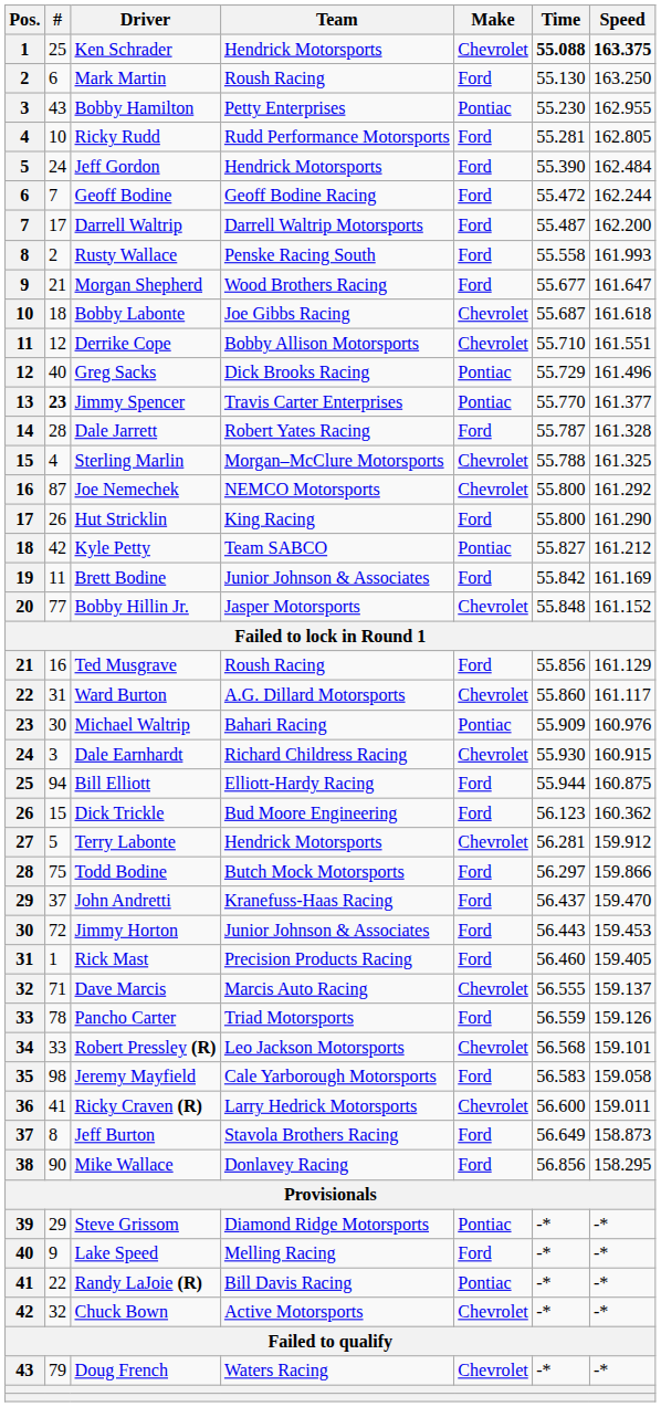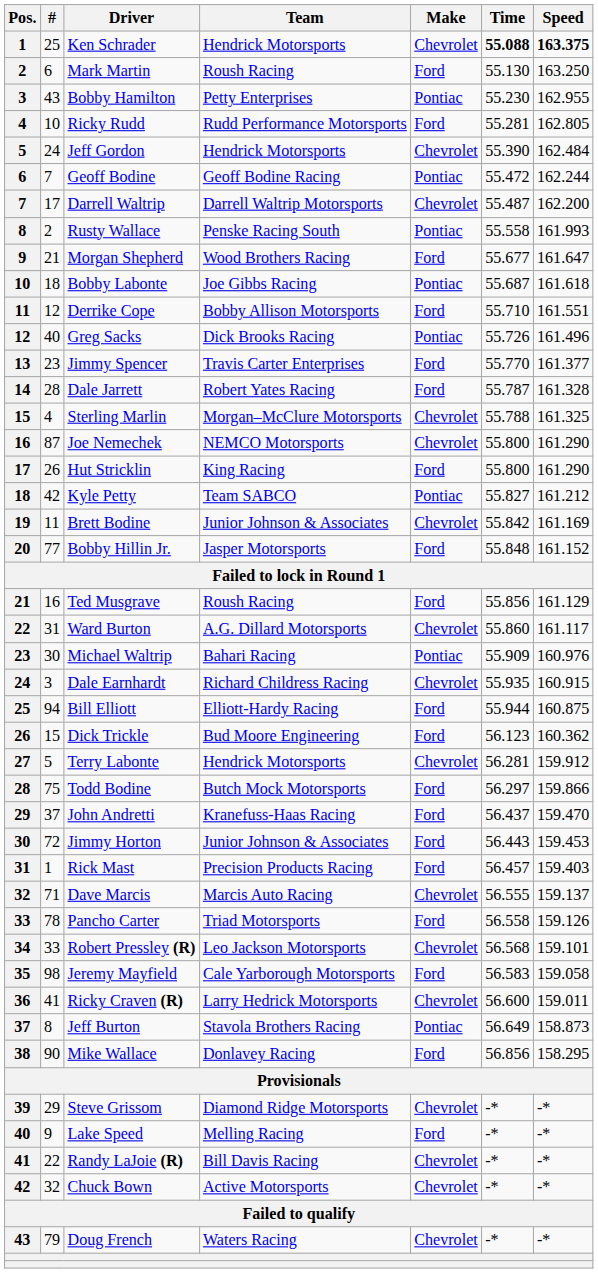Jeff Gordon | Make: Ford -> Chevrolet
Geoff Bodine | Make: Ford -> Pontiac
Darrell Waltrip | Make: Ford -> Chevrolet
Rusty Wallace | Make: Ford -> Pontiac
Bobby Labonte | Make: Chevrolet -> Pontiac
Derrike Cope | Make: Chevrolet -> Ford
Greg Sacks | Time: 55.729 -> 55.726
Jimmy Spencer | #: bold -> normal
Jimmy Spencer | Make: Pontiac -> Ford
Joe Nemechek | Speed: 161.292 -> 161.290
Brett Bodine | Make: Ford -> Chevrolet
Bobby Hillin Jr. | Make: Chevrolet -> Ford
Dale Earnhardt | Time: 55.930 -> 55.935
Rick Mast | Time: 56.460 -> 56.457
Rick Mast | Speed: 159.405 -> 159.403
Pancho Carter | Time: 56.559 -> 56.558
Jeff Burton | Make: Ford -> Pontiac
Steve Grissom | Make: Pontiac -> Chevrolet
Randy LaJoie (R) | Make: Pontiac -> Chevrolet
